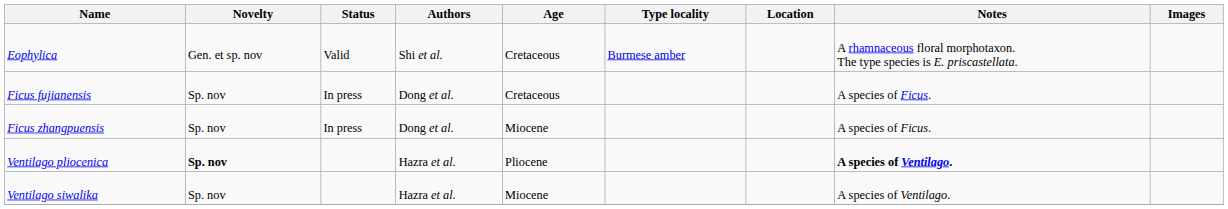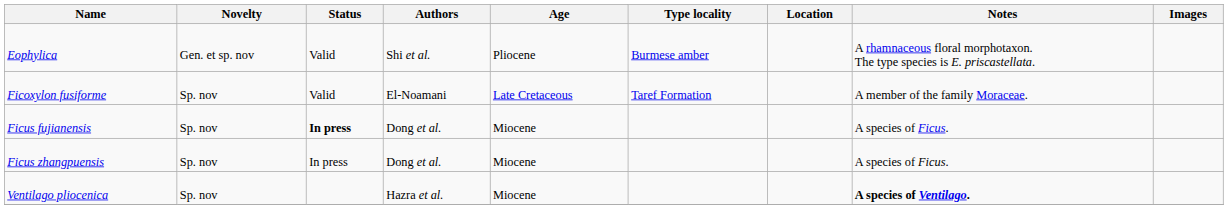Eophylica | Age: Cretaceous -> Pliocene
+ row: Ficoxylon fusiforme | Sp. nov | Valid | El-Noamani | Late Cretaceous | Taref Formation | A member of the family Moraceae.
Ficus fujianensis | Status: normal -> bold
Ficus fujianensis | Age: Cretaceous -> Miocene
Ventilago pliocenica | Novelty: bold -> normal
Ventilago pliocenica | Age: Pliocene -> Miocene
- row: Ventilago siwalika | Sp. nov | Hazra et al. | Miocene | A species of Ventilago.
